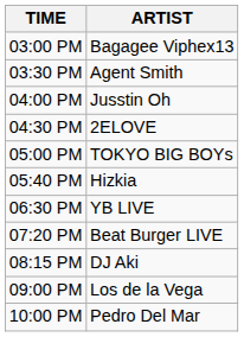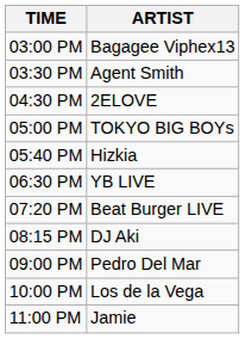- row: 04:00 PM | Jusstin Oh
09:00 PM | ARTIST: Los de la Vega -> Pedro Del Mar
10:00 PM | ARTIST: Pedro Del Mar -> Los de la Vega
+ row: 11:00 PM | Jamie
